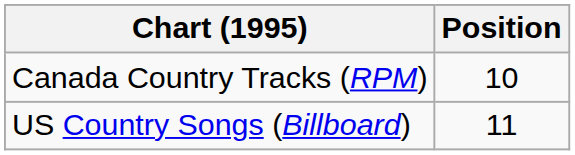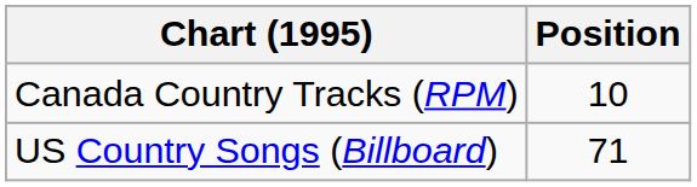US Country Songs (Billboard) | Position: 11 -> 71
